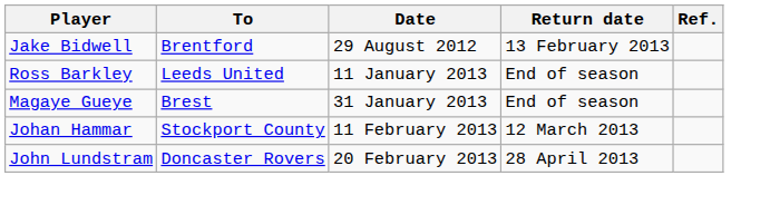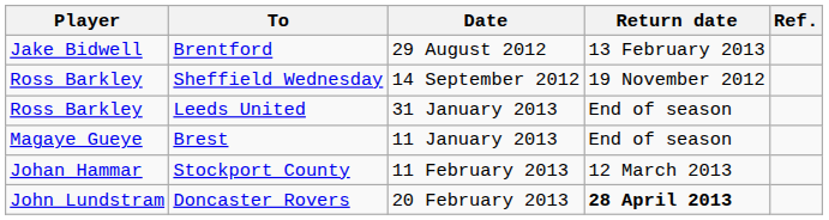+ row: Ross Barkley | Sheffield Wednesday | 14 September 2012 | 19 November 2012
Leeds United | Date: 11 January 2013 -> 31 January 2013
Brest | Date: 31 January 2013 -> 11 January 2013
Doncaster Rovers | Return date: normal -> bold
